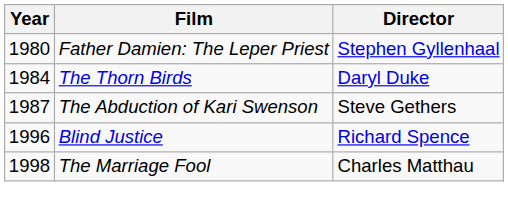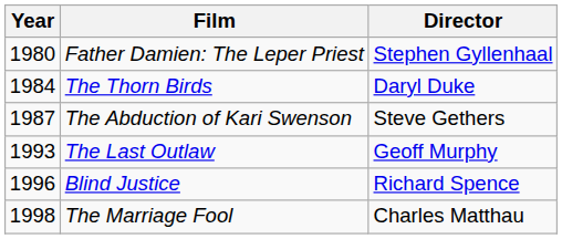+ row: 1993 | The Last Outlaw | Geoff Murphy
